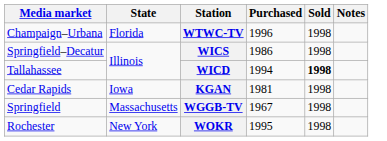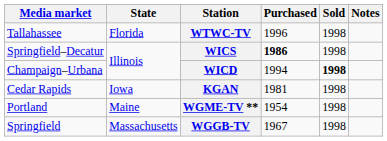WTWC-TV | Media market: Champaign–Urbana -> Tallahassee
WICS | Purchased: normal -> bold
WICD | Media market: Tallahassee -> Champaign–Urbana
+ row: Portland | Maine | WGME-TV ** | 1954 | 1998
- row: Rochester | New York | WOKR | 1995 | 1998
